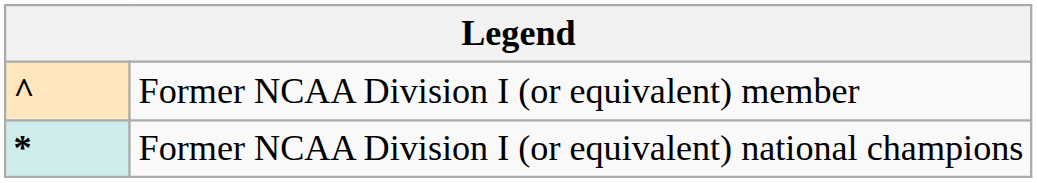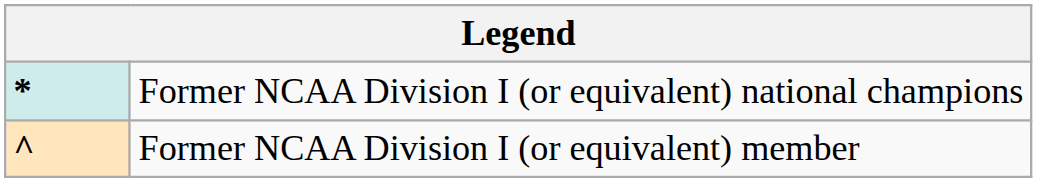rows swapped: Former NCAA Division I (or equivalent) national champions <-> Former NCAA Division I (or equivalent) member
